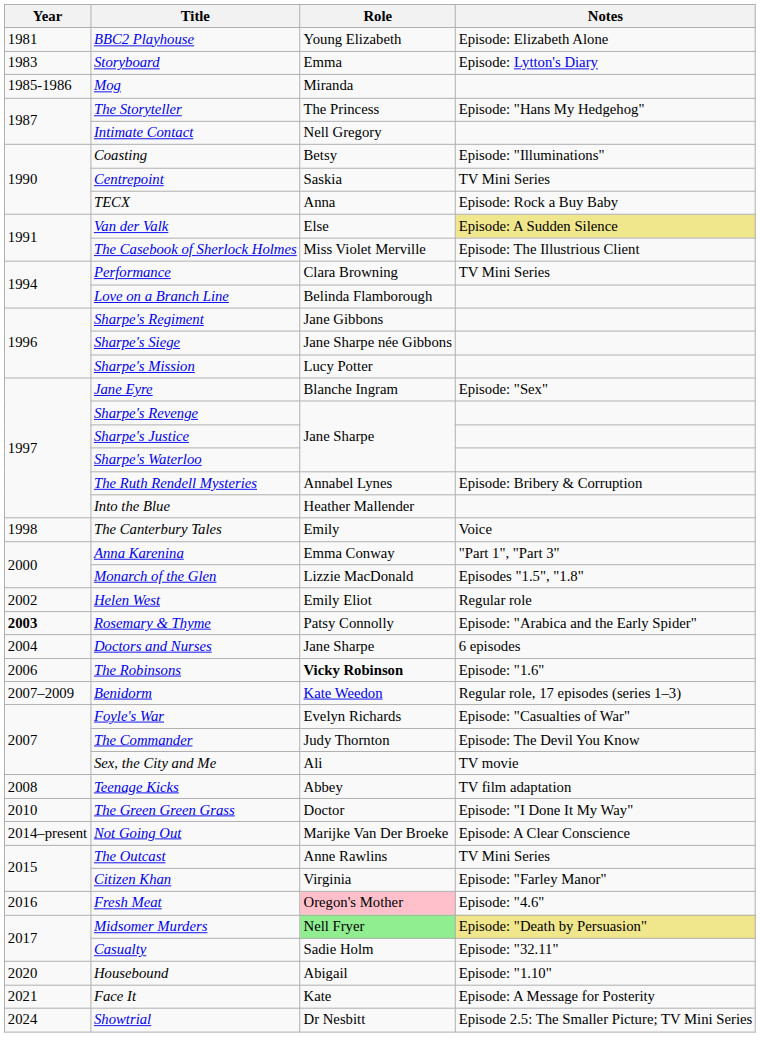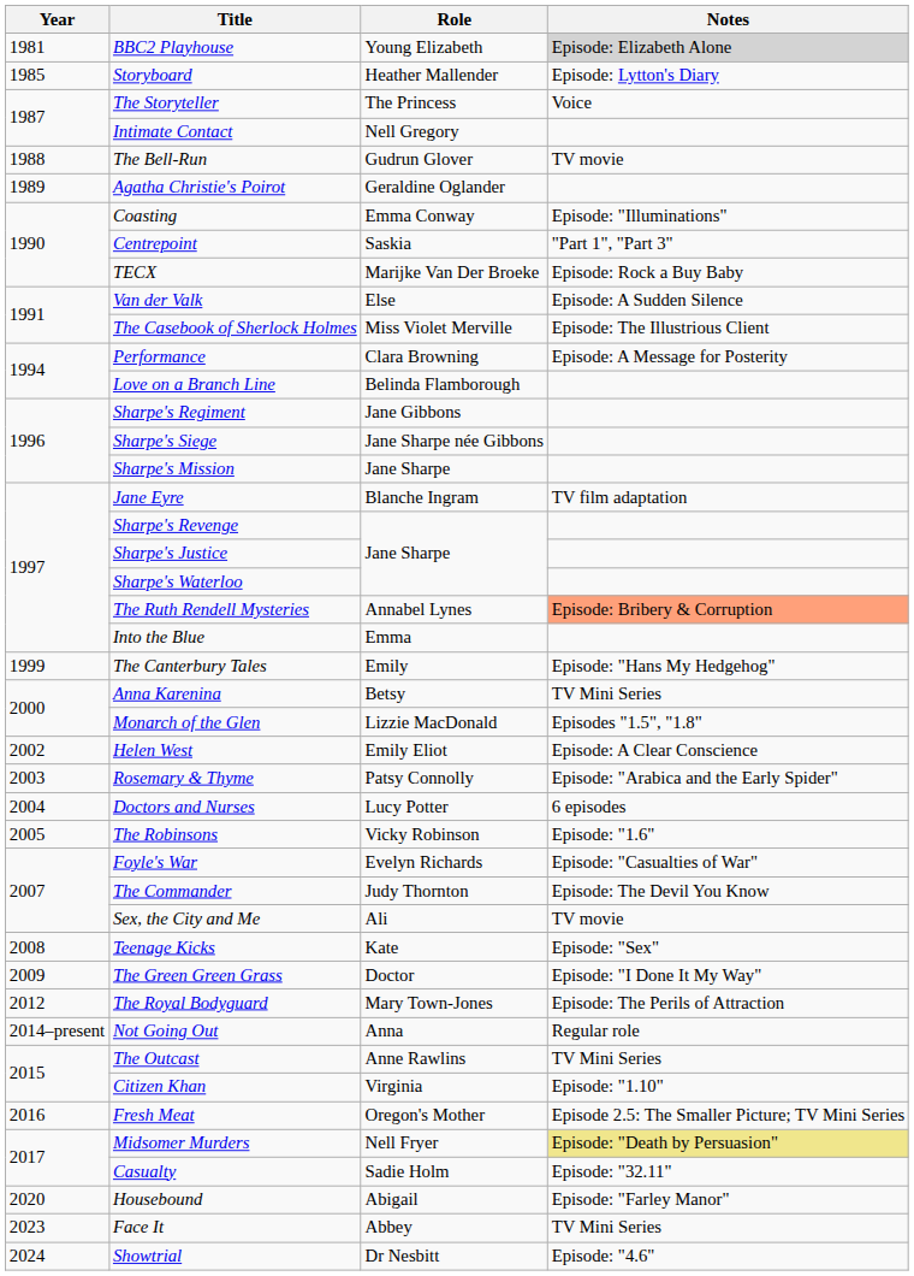BBC2 Playhouse | Notes: no background -> lightgrey background
Storyboard | Year: 1983 -> 1985
Storyboard | Role: Emma -> Heather Mallender
- row: 1985-1986 | Mog | Miranda
The Storyteller | Notes: Episode: "Hans My Hedgehog" -> Voice
+ row: 1988 | The Bell-Run | Gudrun Glover | TV movie
+ row: 1989 | Agatha Christie's Poirot | Geraldine Oglander
Coasting | Role: Betsy -> Emma Conway
Centrepoint | Notes: TV Mini Series -> "Part 1", "Part 3"
TECX | Role: Anna -> Marijke Van Der Broeke
Van der Valk | Notes: khaki background -> no background
Performance | Notes: TV Mini Series -> Episode: A Message for Posterity
Sharpe's Mission | Role: Lucy Potter -> Jane Sharpe
Jane Eyre | Notes: Episode: "Sex" -> TV film adaptation
The Ruth Rendell Mysteries | Notes: no background -> lightsalmon background
Into the Blue | Role: Heather Mallender -> Emma
The Canterbury Tales | Year: 1998 -> 1999
The Canterbury Tales | Notes: Voice -> Episode: "Hans My Hedgehog"
Anna Karenina | Role: Emma Conway -> Betsy
Anna Karenina | Notes: "Part 1", "Part 3" -> TV Mini Series
Helen West | Notes: Regular role -> Episode: A Clear Conscience
Rosemary & Thyme | Year: bold -> normal
Doctors and Nurses | Role: Jane Sharpe -> Lucy Potter
The Robinsons | Year: 2006 -> 2005
The Robinsons | Role: bold -> normal
- row: 2007–2009 | Benidorm | Kate Weedon | Regular role, 17 episodes (series 1–3)
Teenage Kicks | Role: Abbey -> Kate
Teenage Kicks | Notes: TV film adaptation -> Episode: "Sex"
The Green Green Grass | Year: 2010 -> 2009
+ row: 2012 | The Royal Bodyguard | Mary Town-Jones | Episode: The Perils of Attraction
Not Going Out | Role: Marijke Van Der Broeke -> Anna
Not Going Out | Notes: Episode: A Clear Conscience -> Regular role
Citizen Khan | Notes: Episode: "Farley Manor" -> Episode: "1.10"
Fresh Meat | Role: pink background -> no background
Fresh Meat | Notes: Episode: "4.6" -> Episode 2.5: The Smaller Picture; TV Mini Series
Midsomer Murders | Role: lightgreen background -> no background
Housebound | Notes: Episode: "1.10" -> Episode: "Farley Manor"
Face It | Year: 2021 -> 2023
Face It | Role: Kate -> Abbey
Face It | Notes: Episode: A Message for Posterity -> TV Mini Series
Showtrial | Notes: Episode 2.5: The Smaller Picture; TV Mini Series -> Episode: "4.6"
